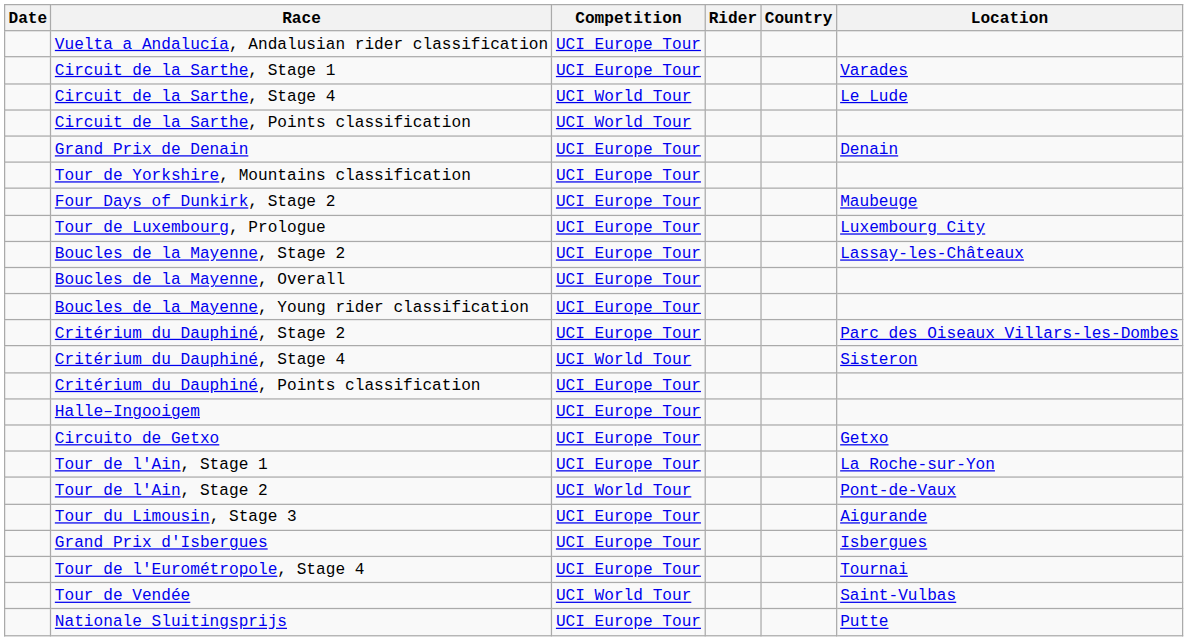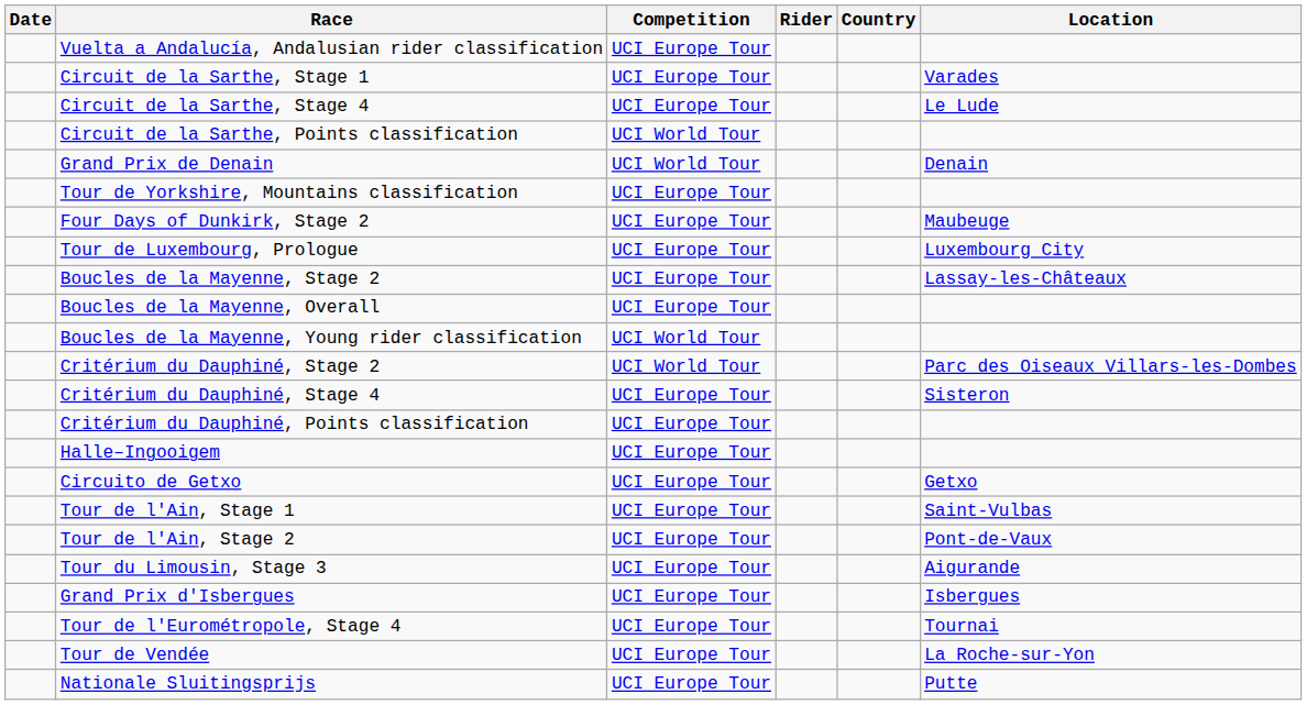Circuit de la Sarthe, Stage 4 | Competition: UCI World Tour -> UCI Europe Tour
Grand Prix de Denain | Competition: UCI Europe Tour -> UCI World Tour
Boucles de la Mayenne, Young rider classification | Competition: UCI Europe Tour -> UCI World Tour
Critérium du Dauphiné, Stage 2 | Competition: UCI Europe Tour -> UCI World Tour
Critérium du Dauphiné, Stage 4 | Competition: UCI World Tour -> UCI Europe Tour
Tour de l'Ain, Stage 1 | Location: La Roche-sur-Yon -> Saint-Vulbas
Tour de l'Ain, Stage 2 | Competition: UCI World Tour -> UCI Europe Tour
Tour de Vendée | Competition: UCI World Tour -> UCI Europe Tour
Tour de Vendée | Location: Saint-Vulbas -> La Roche-sur-Yon
